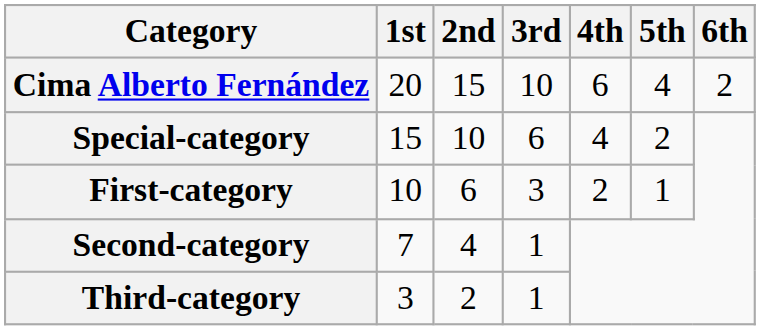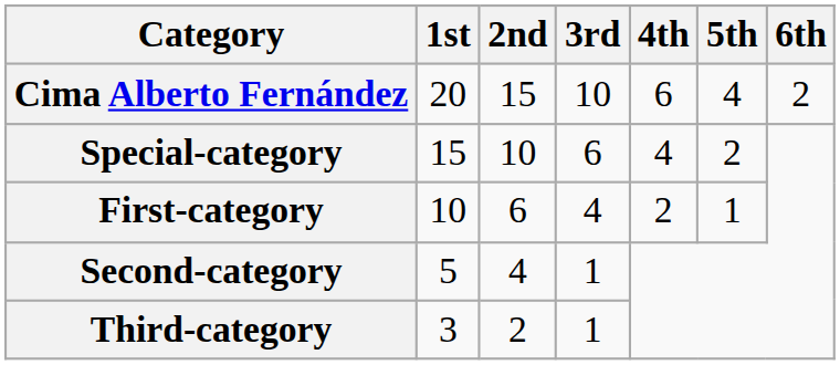First-category | 3rd: 3 -> 4
Second-category | 1st: 7 -> 5
